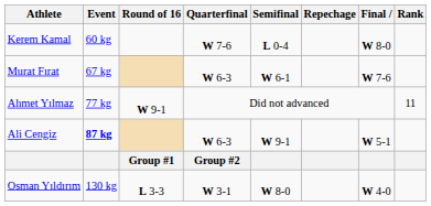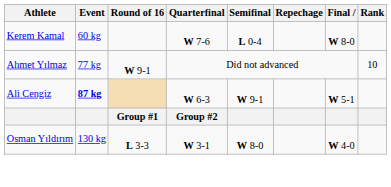- row: Murat Fırat | 67 kg | W 6-3 | W 6-1 | W 7-6
Ahmet Yılmaz | Rank: 11 -> 10
